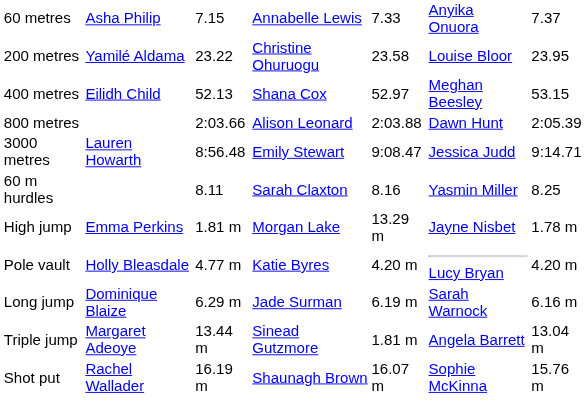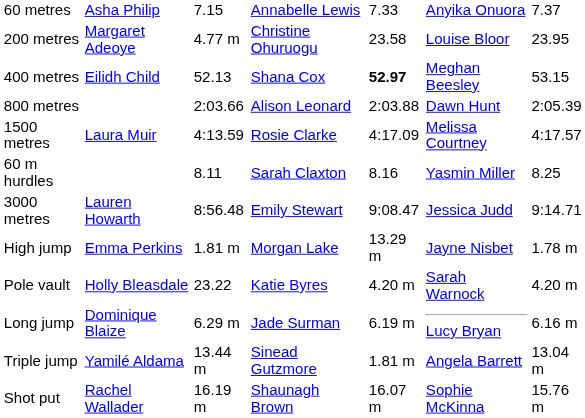200 metres | column 2: Yamilé Aldama -> Margaret Adeoye
200 metres | column 3: 23.22 -> 4.77 m
400 metres | column 5: normal -> bold
+ row: 1500 metres | Laura Muir | 4:13.59 | Rosie Clarke | 4:17.09 | Melissa Courtney | 4:17.57
rows swapped: 3000 metres <-> 60 m hurdles
Pole vault | column 3: 4.77 m -> 23.22
Pole vault | column 6: Lucy Bryan -> Sarah Warnock
Long jump | column 6: Sarah Warnock -> Lucy Bryan
Triple jump | column 2: Margaret Adeoye -> Yamilé Aldama
